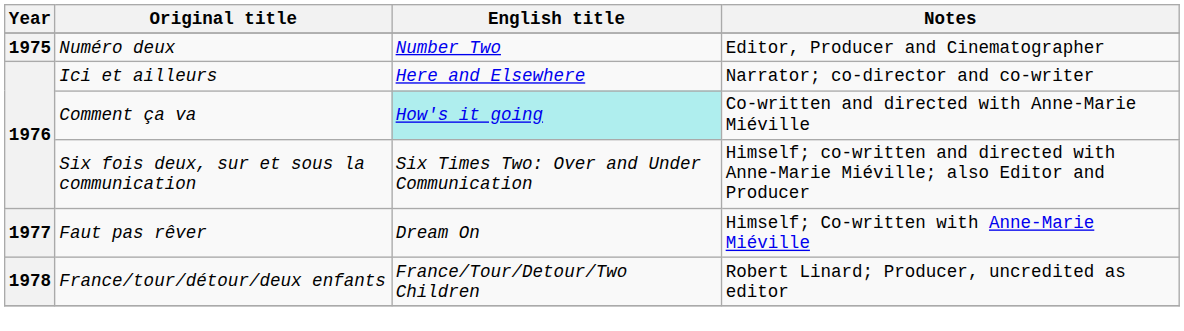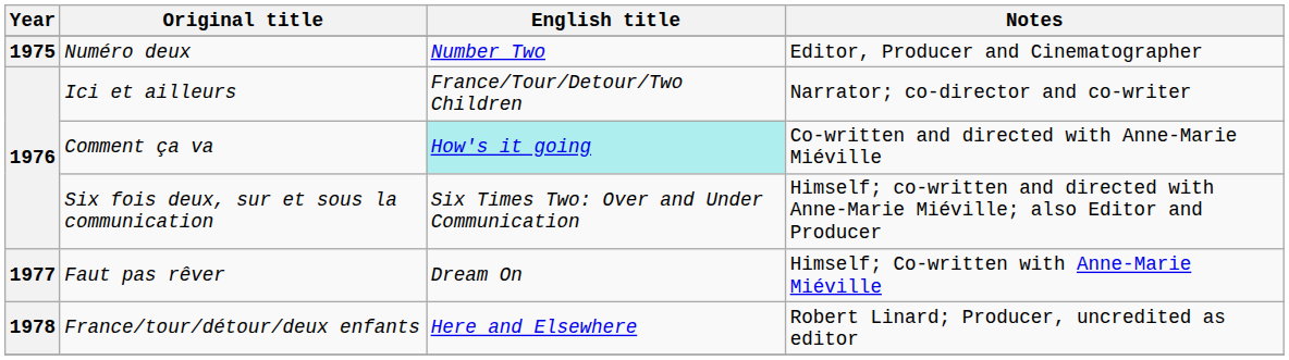Ici et ailleurs | English title: Here and Elsewhere -> France/Tour/Detour/Two Children
France/tour/détour/deux enfants | English title: France/Tour/Detour/Two Children -> Here and Elsewhere
